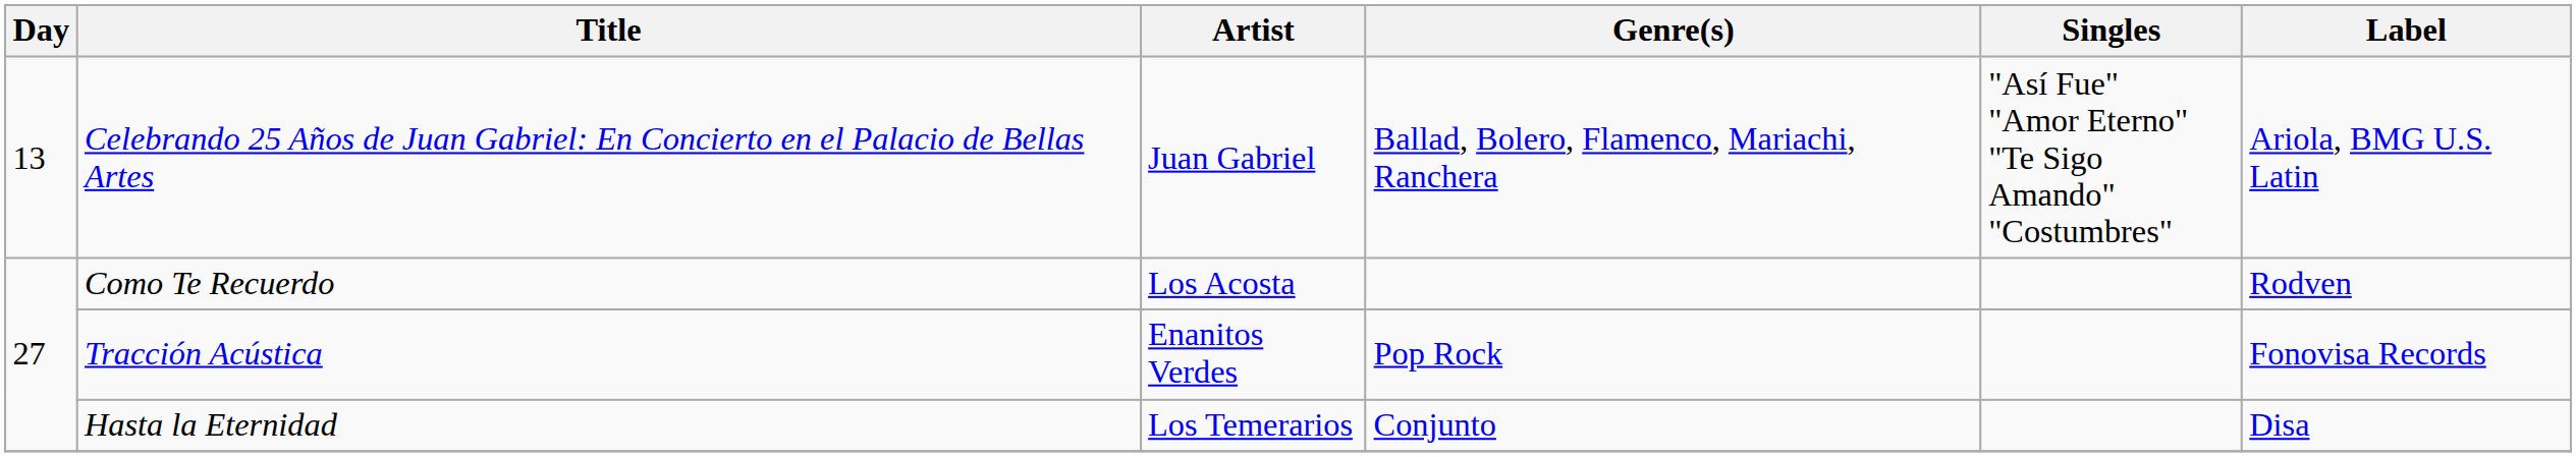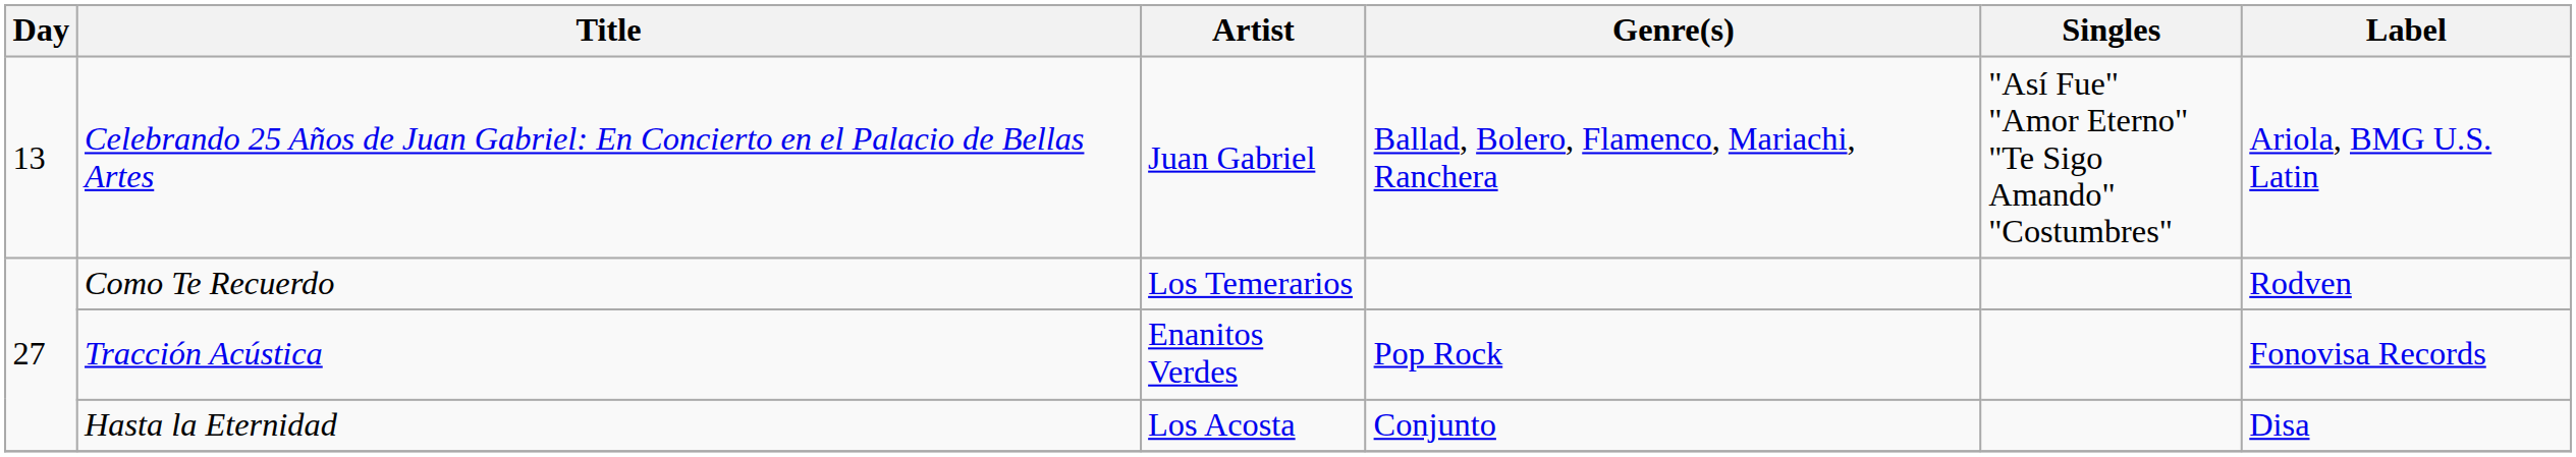Como Te Recuerdo | Artist: Los Acosta -> Los Temerarios
Hasta la Eternidad | Artist: Los Temerarios -> Los Acosta
